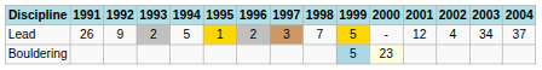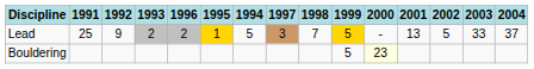columns swapped: 1994 <-> 1996
Lead | 1991: 26 -> 25
Lead | 2001: 12 -> 13
Lead | 2002: 4 -> 5
Lead | 2003: 34 -> 33
Bouldering | 1999: lightblue background -> no background
